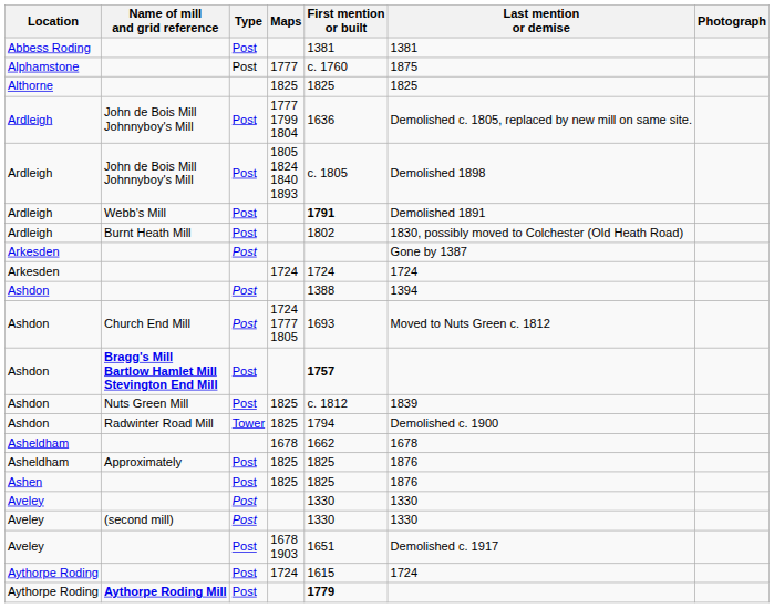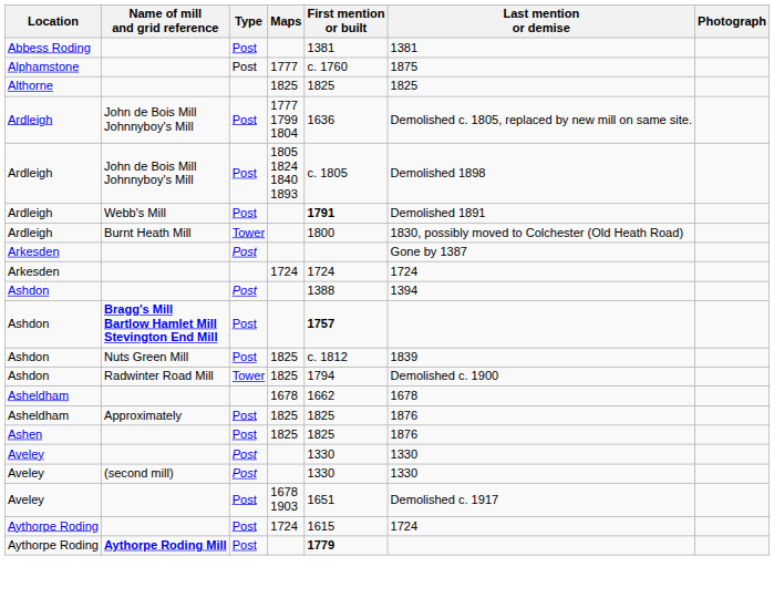Burnt Heath Mill | Type: Post -> Tower
Burnt Heath Mill | First mention or built: 1802 -> 1800
- row: Ashdon | Church End Mill | Post | 1724 1777 1805 | 1693 | Moved to Nuts Green c. 1812
